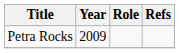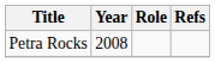Petra Rocks | Year: 2009 -> 2008
